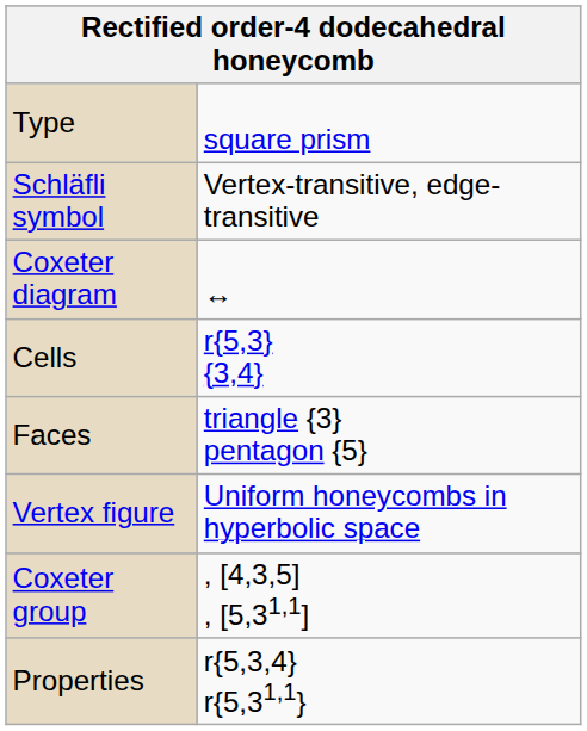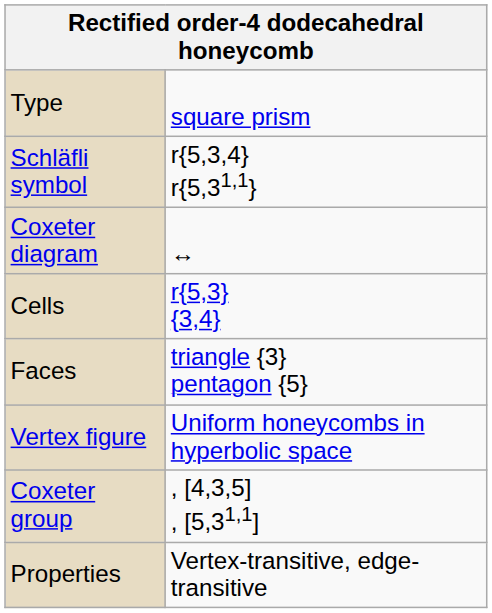Schläfli symbol | column 2: Vertex-transitive, edge-transitive -> r{5,3,4} r{5,31,1}
Properties | column 2: r{5,3,4} r{5,31,1} -> Vertex-transitive, edge-transitive
